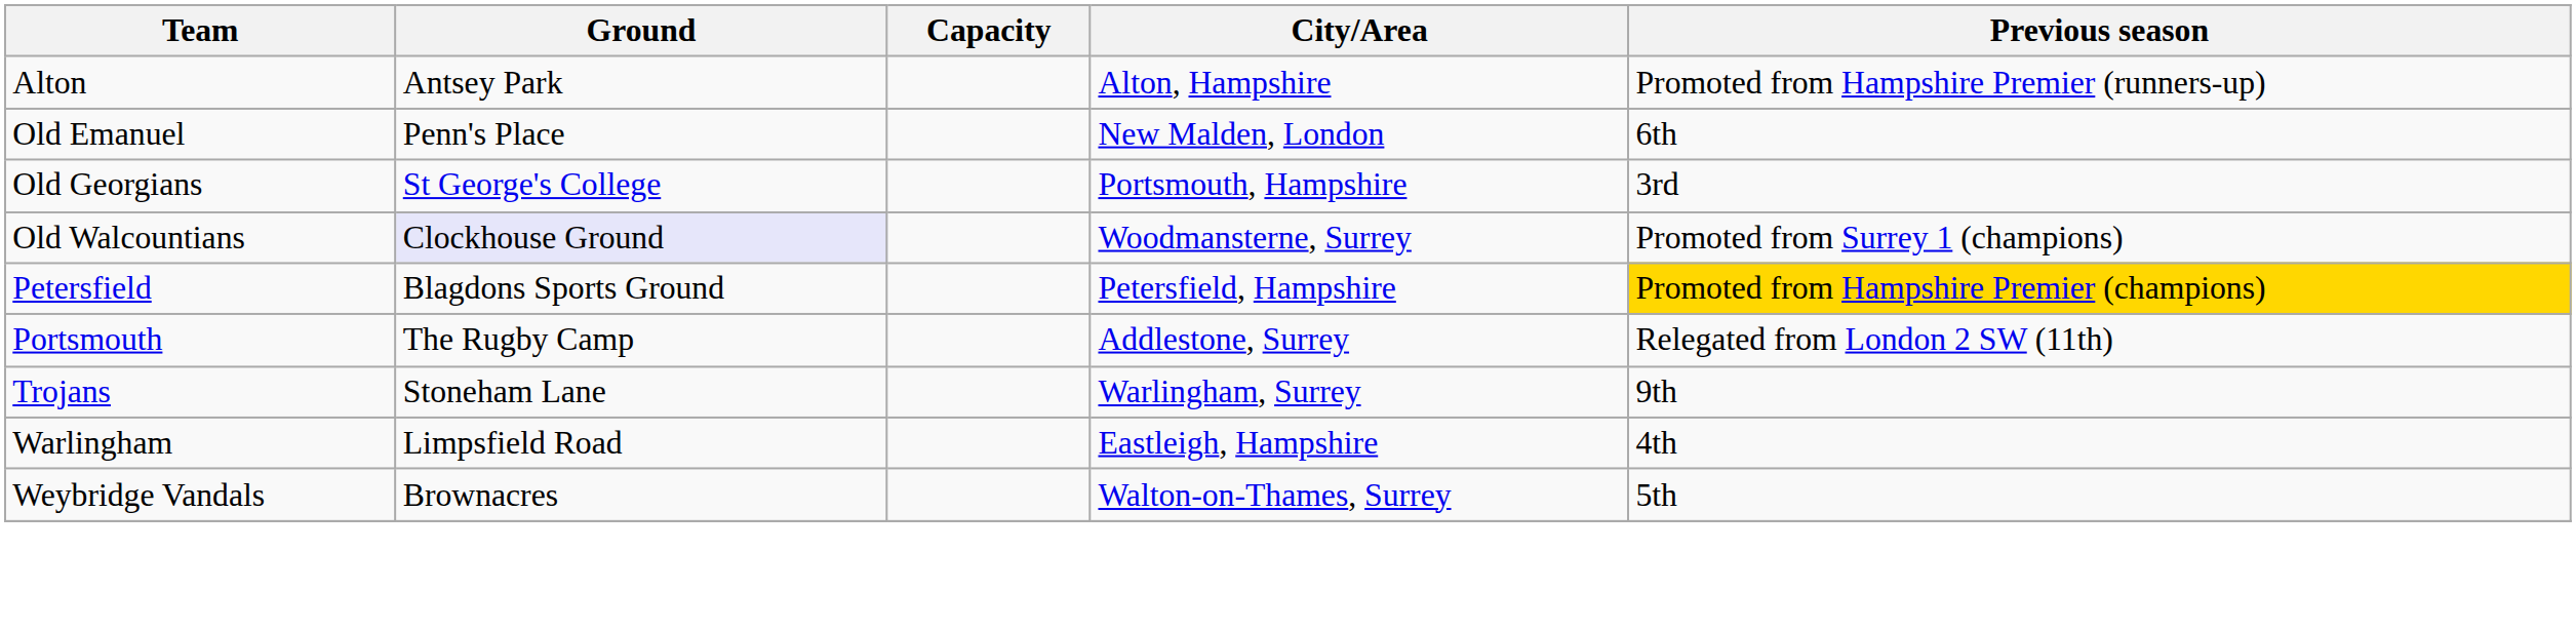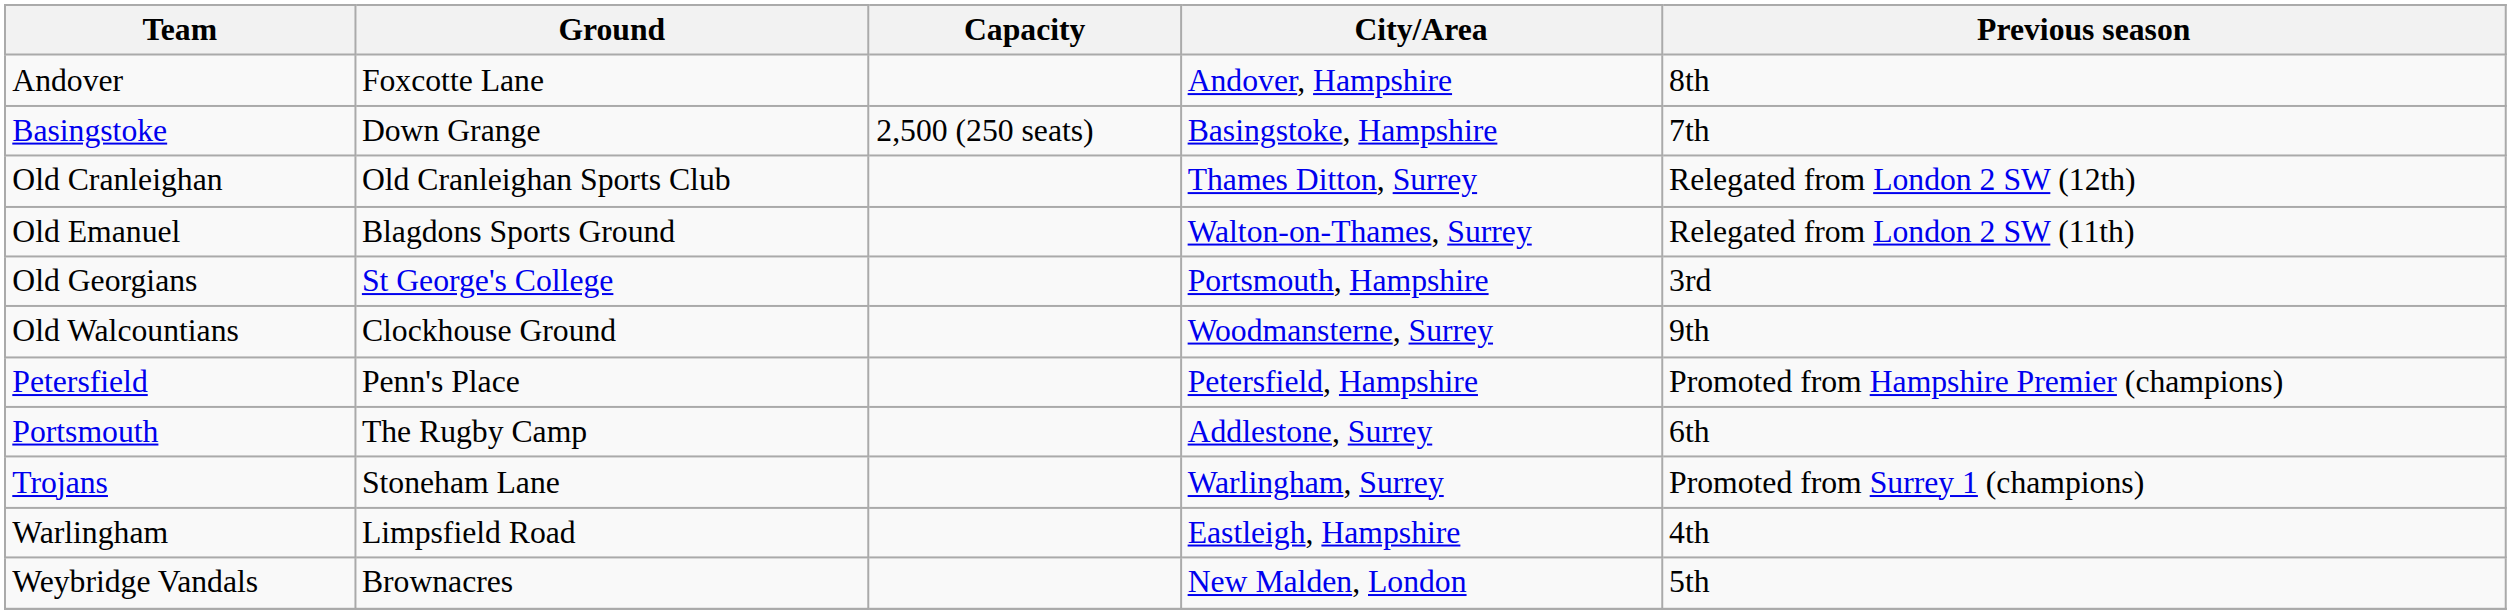- row: Alton | Antsey Park | Alton, Hampshire | Promoted from Hampshire Premier (runners-up)
+ row: Andover | Foxcotte Lane | Andover, Hampshire | 8th
+ row: Basingstoke | Down Grange | 2,500 (250 seats) | Basingstoke, Hampshire | 7th
+ row: Old Cranleighan | Old Cranleighan Sports Club | Thames Ditton, Surrey | Relegated from London 2 SW (12th)
Old Emanuel | Ground: Penn's Place -> Blagdons Sports Ground
Old Emanuel | City/Area: New Malden, London -> Walton-on-Thames, Surrey
Old Emanuel | Previous season: 6th -> Relegated from London 2 SW (11th)
Old Walcountians | Ground: lavender background -> no background
Old Walcountians | Previous season: Promoted from Surrey 1 (champions) -> 9th
Petersfield | Ground: Blagdons Sports Ground -> Penn's Place
Petersfield | Previous season: gold background -> no background
Portsmouth | Previous season: Relegated from London 2 SW (11th) -> 6th
Trojans | Previous season: 9th -> Promoted from Surrey 1 (champions)
Weybridge Vandals | City/Area: Walton-on-Thames, Surrey -> New Malden, London
